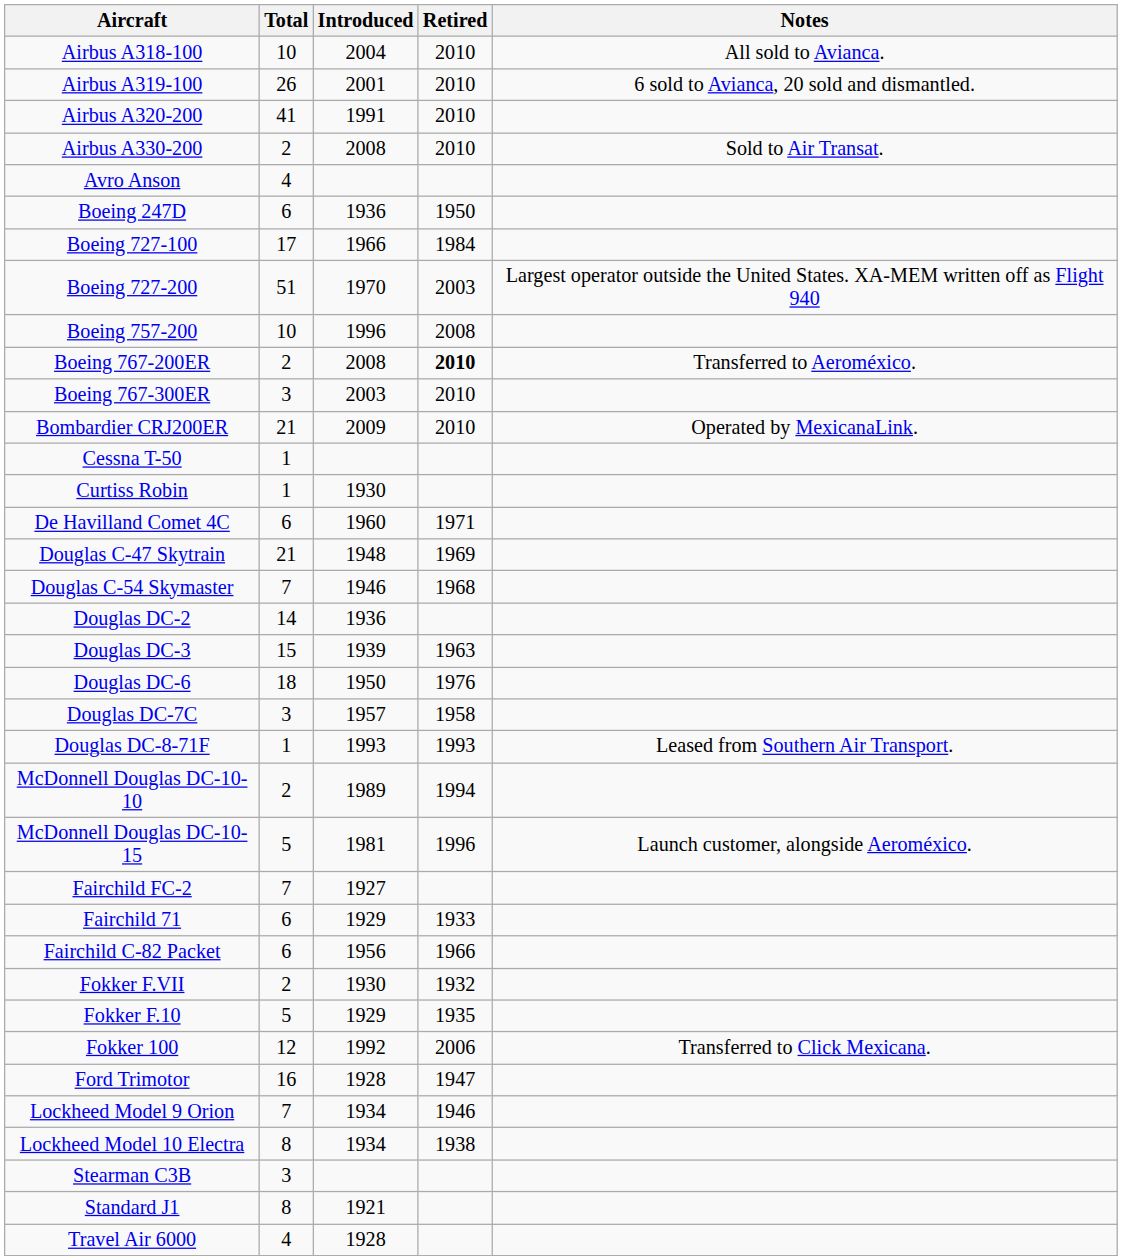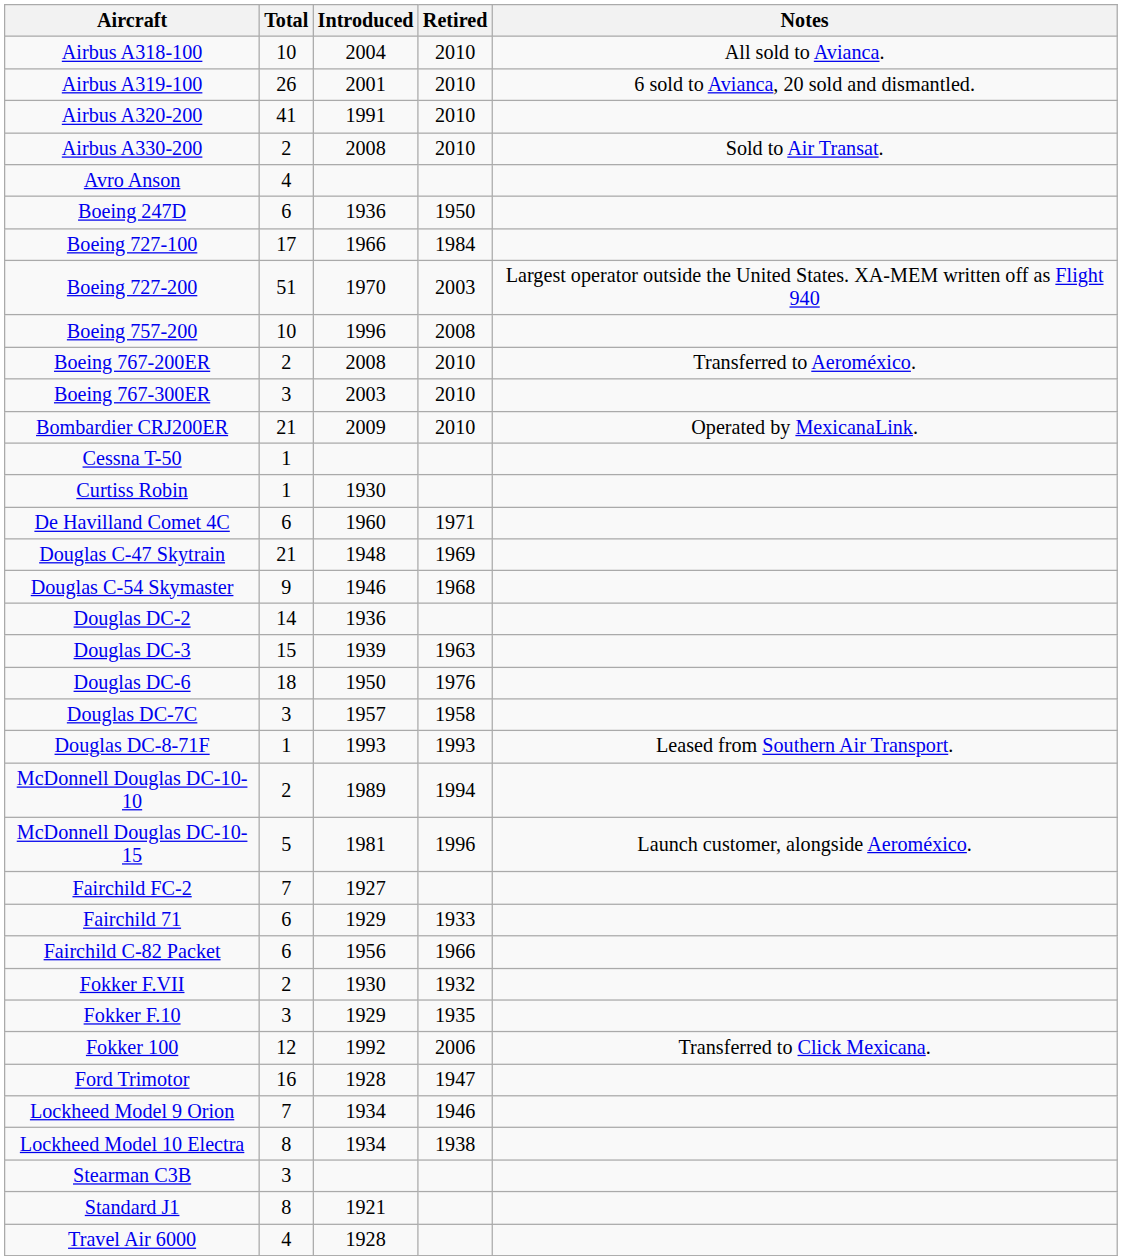Boeing 767-200ER | Retired: bold -> normal
Douglas C-54 Skymaster | Total: 7 -> 9
Fokker F.10 | Total: 5 -> 3
